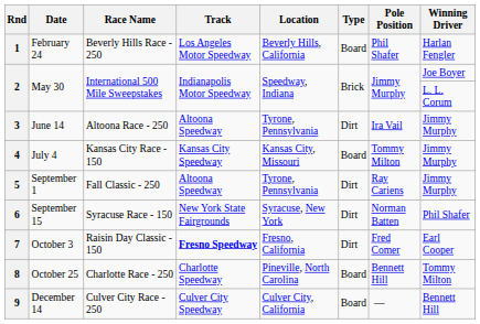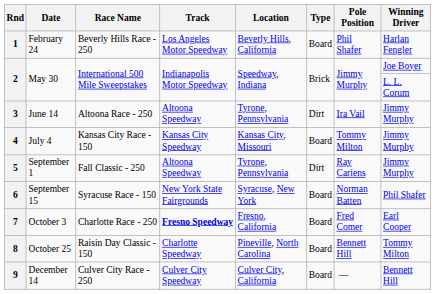6 | Type: Dirt -> Board
7 | Race Name: Raisin Day Classic - 150 -> Charlotte Race - 250
7 | Type: Dirt -> Board
8 | Race Name: Charlotte Race - 250 -> Raisin Day Classic - 150
